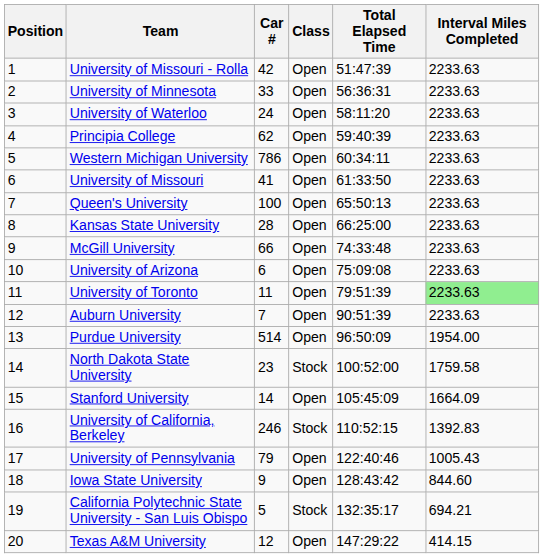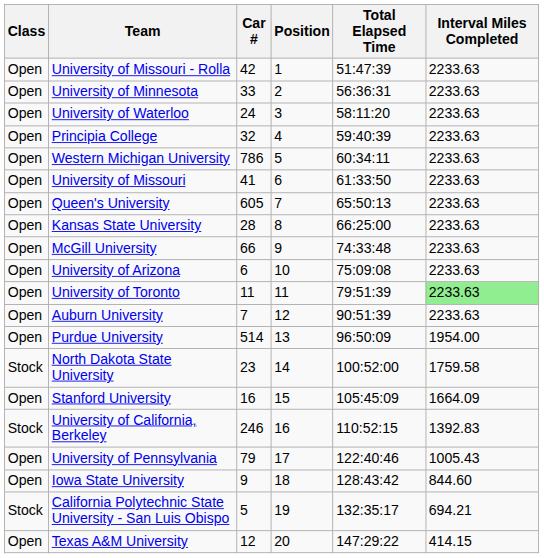columns swapped: Position <-> Class
Principia College | Car #: 62 -> 32
Queen's University | Car #: 100 -> 605
Stanford University | Car #: 14 -> 16
